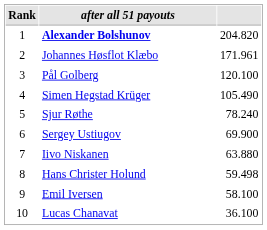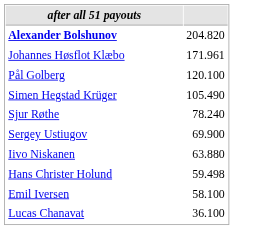- column: Rank | 1 | 2 | 3 | 4 | 5 | 6 | 7 | 8 | 9 | 10
